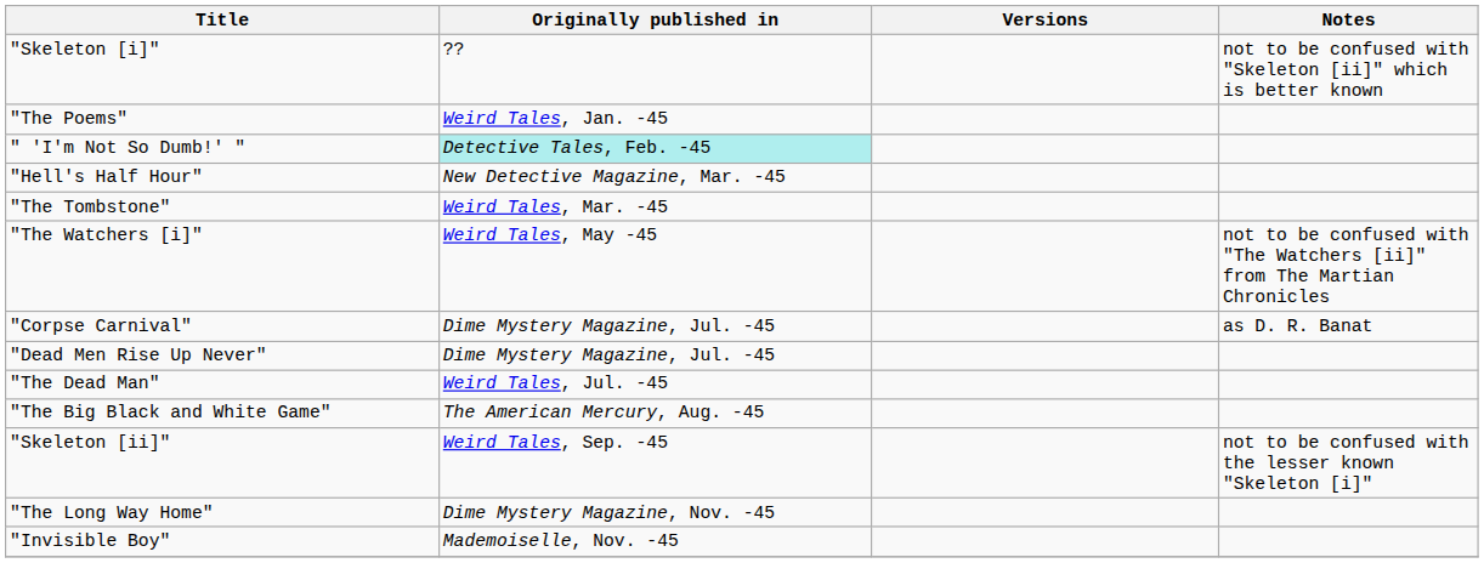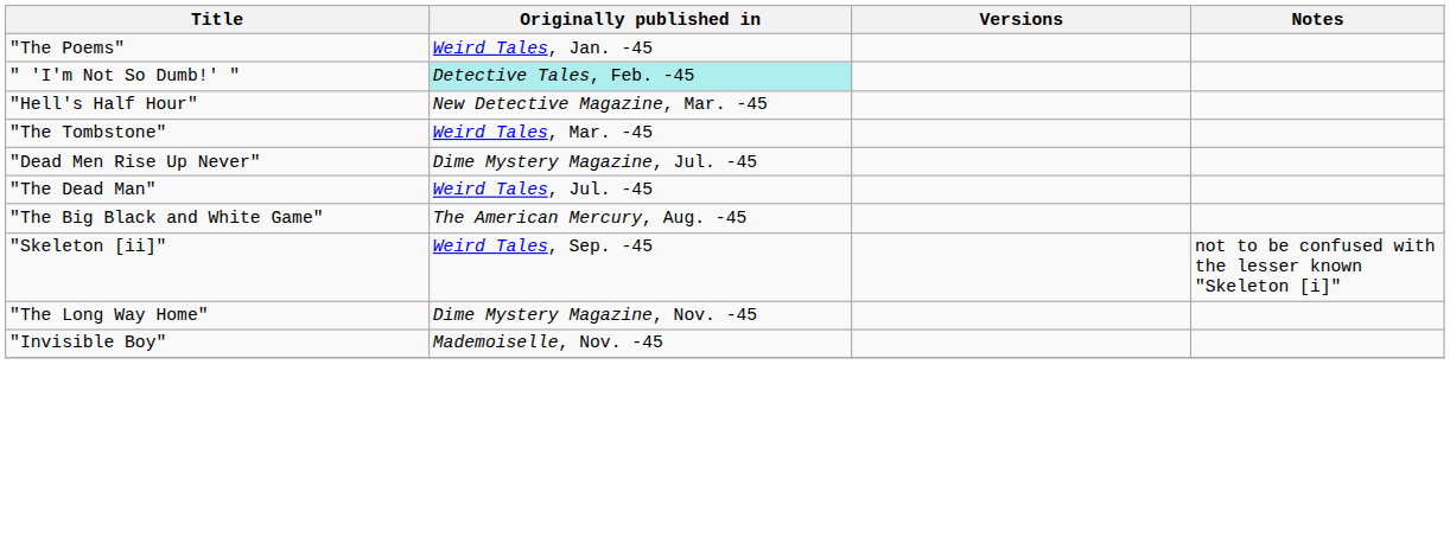- row: "Skeleton [i]" | ?? | not to be confused with "Skeleton [ii]" which is better known
- row: "The Watchers [i]" | Weird Tales, May -45 | not to be confused with "The Watchers [ii]" from The Martian Chronicles
- row: "Corpse Carnival" | Dime Mystery Magazine, Jul. -45 | as D. R. Banat
